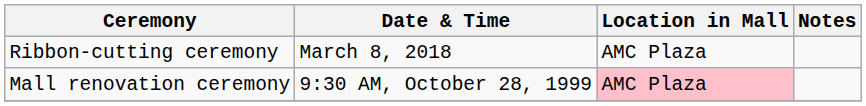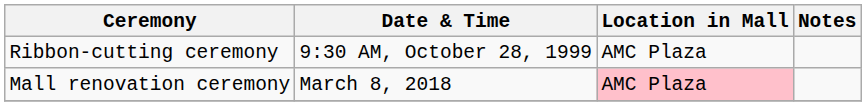Ribbon-cutting ceremony | Date & Time: March 8, 2018 -> 9:30 AM, October 28, 1999
Mall renovation ceremony | Date & Time: 9:30 AM, October 28, 1999 -> March 8, 2018
